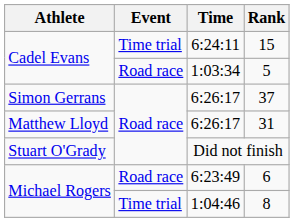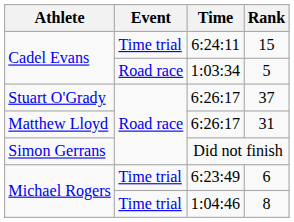37 | Athlete: Simon Gerrans -> Stuart O'Grady
Did not finish | Athlete: Stuart O'Grady -> Simon Gerrans
6 | Event: Road race -> Time trial
